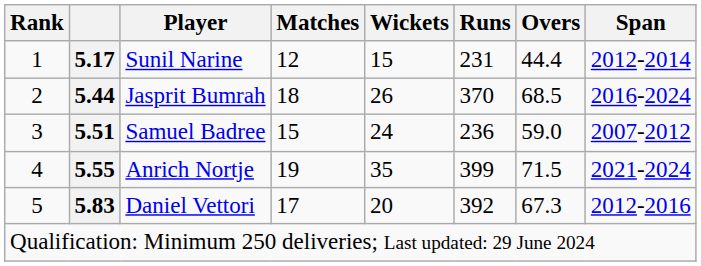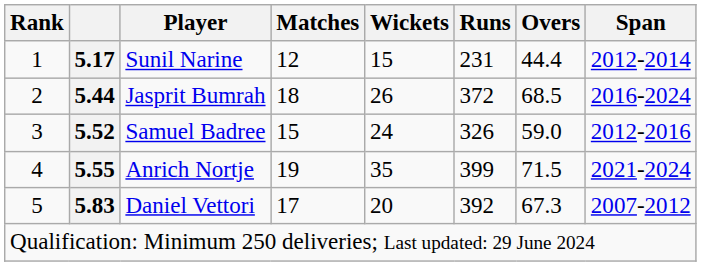Jasprit Bumrah | Runs: 370 -> 372
Samuel Badree | column 2: 5.51 -> 5.52
Samuel Badree | Runs: 236 -> 326
Samuel Badree | Span: 2007-2012 -> 2012-2016
Daniel Vettori | Span: 2012-2016 -> 2007-2012
